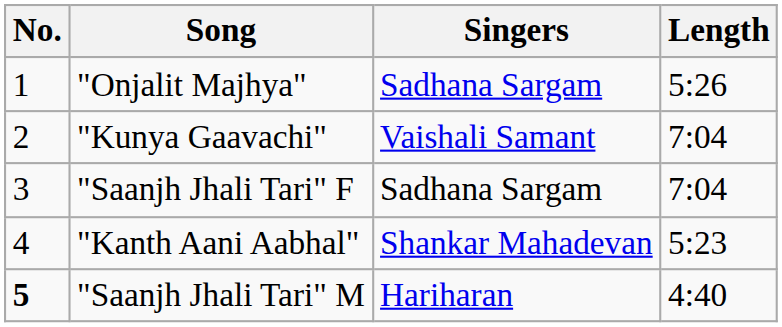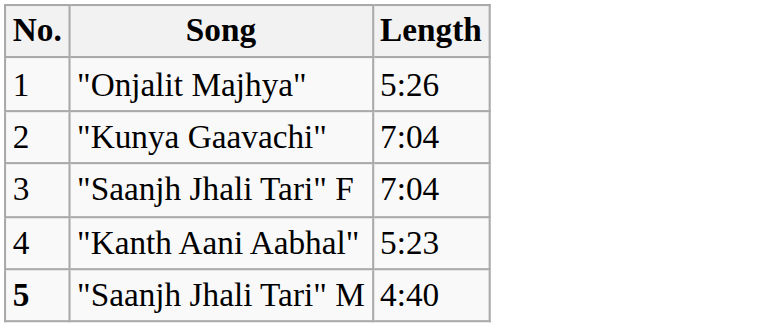- column: Singers | Sadhana Sargam | Vaishali Samant | Sadhana Sargam | Shankar Mahadevan | Hariharan
